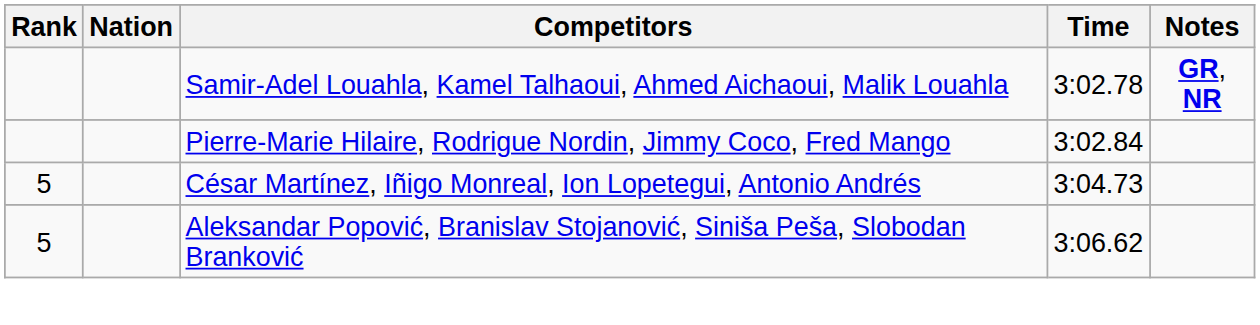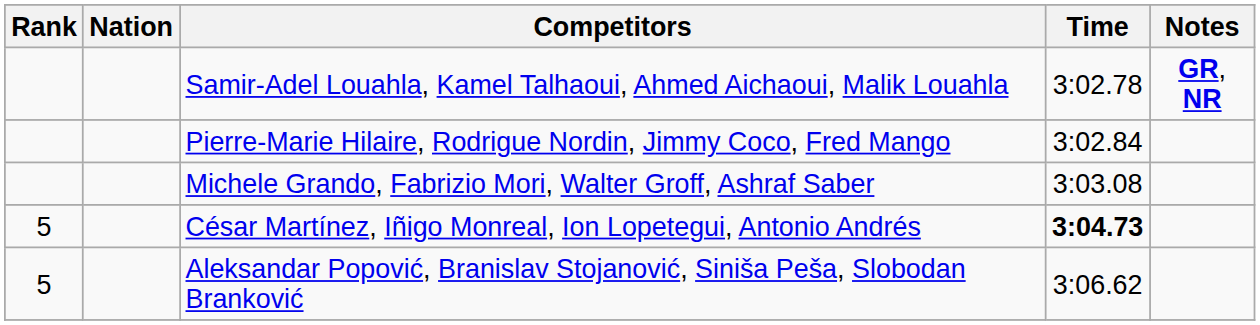+ row: Michele Grando, Fabrizio Mori, Walter Groff, Ashraf Saber | 3:03.08
César Martínez, Iñigo Monreal, Ion Lopetegui, Antonio Andrés | Time: normal -> bold
